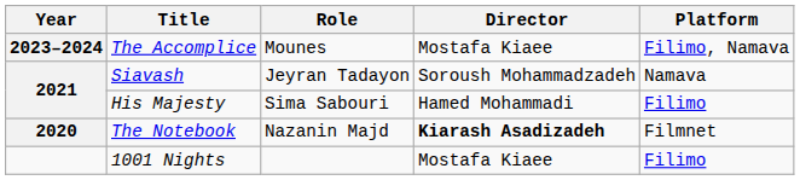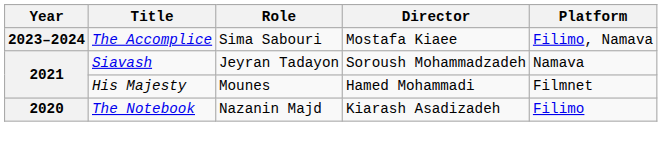The Accomplice | Role: Mounes -> Sima Sabouri
His Majesty | Role: Sima Sabouri -> Mounes
His Majesty | Platform: Filimo -> Filmnet
The Notebook | Director: bold -> normal
The Notebook | Platform: Filmnet -> Filimo
- row: 1001 Nights | Mostafa Kiaee | Filimo
